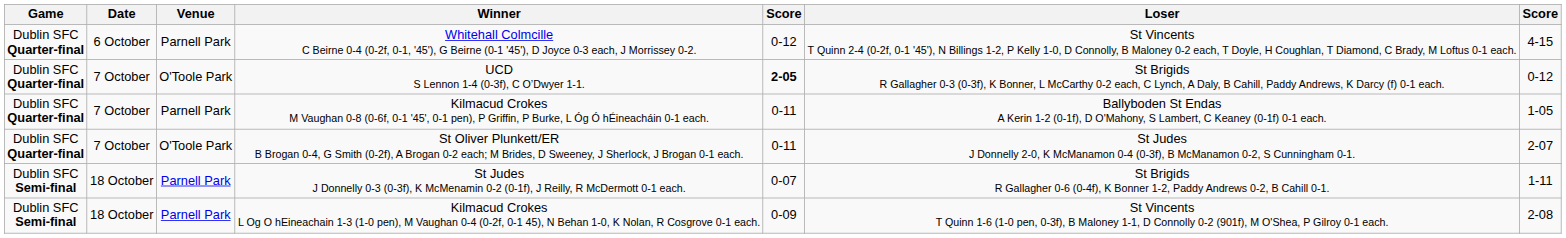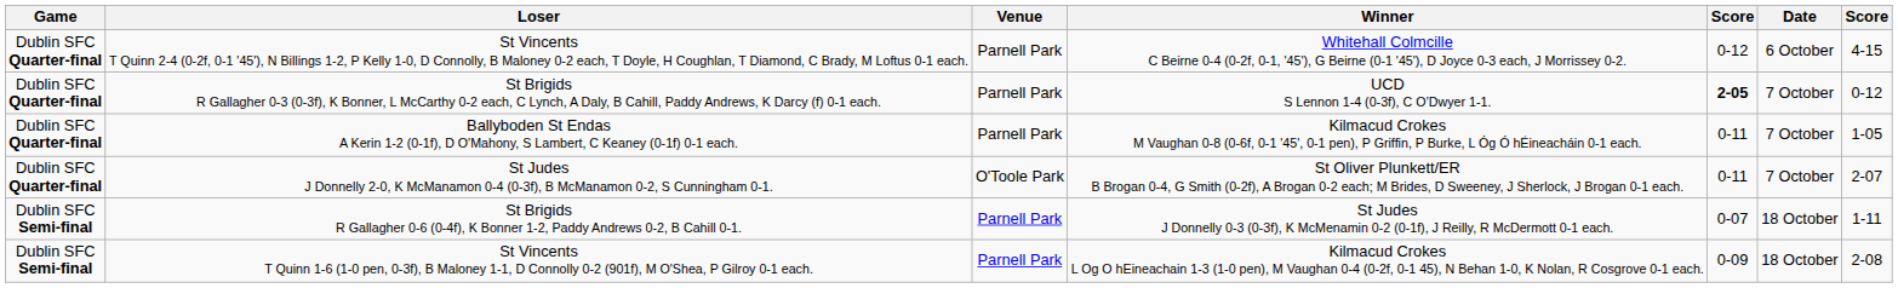columns swapped: Date <-> Loser
UCD S Lennon 1-4 (0-3f), C O’Dwyer 1-1. | Venue: O'Toole Park -> Parnell Park
